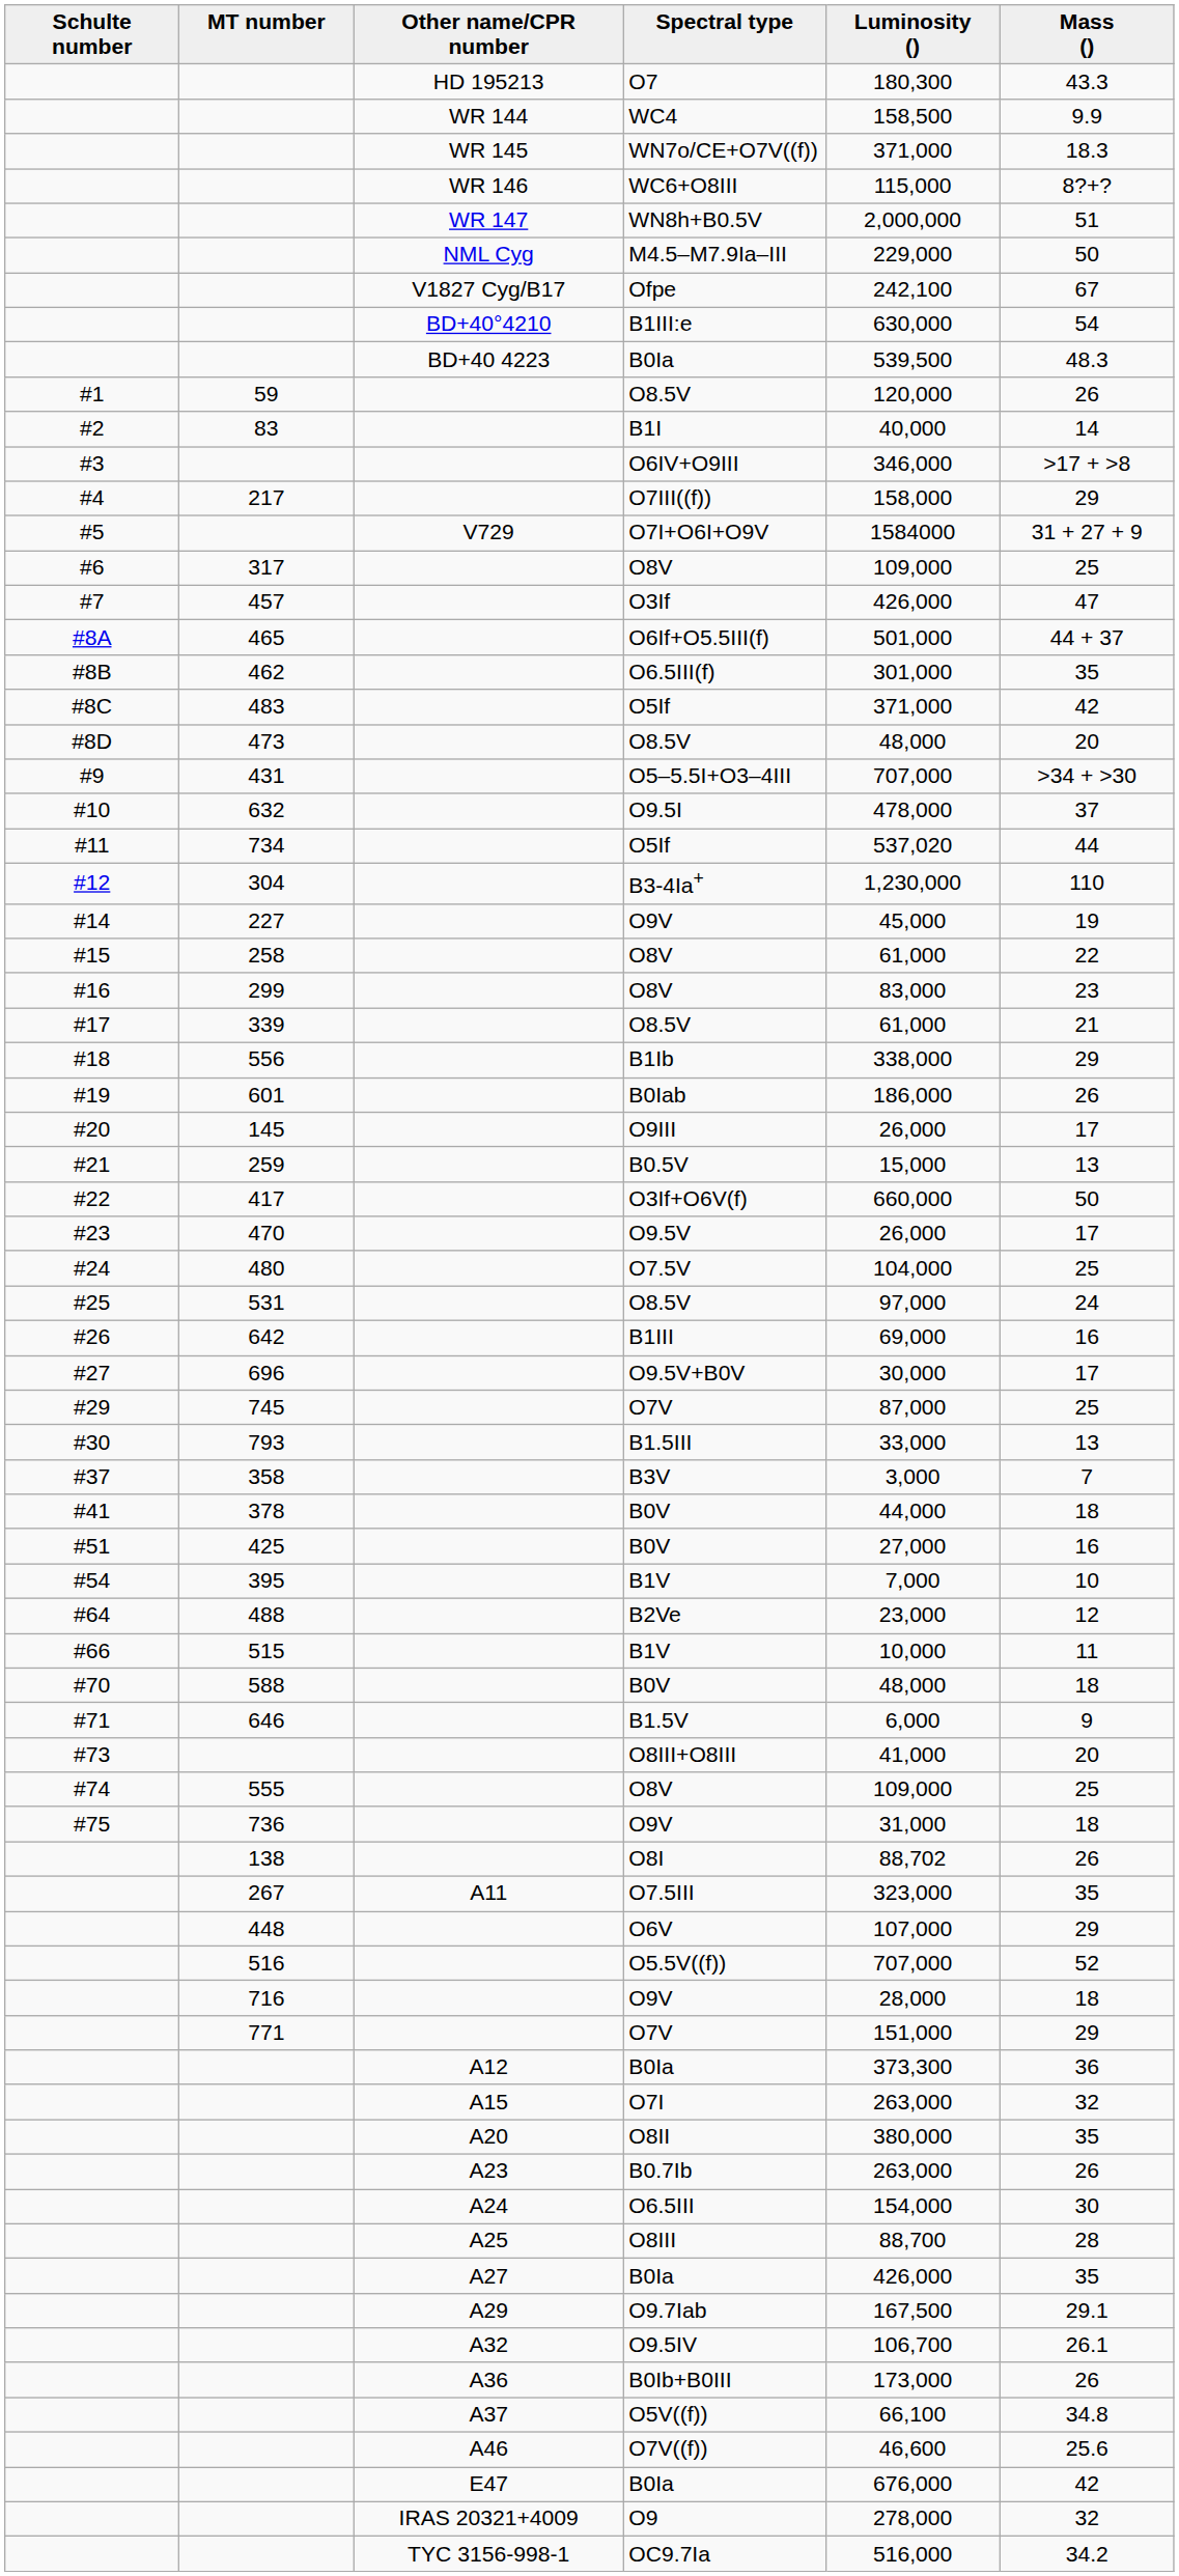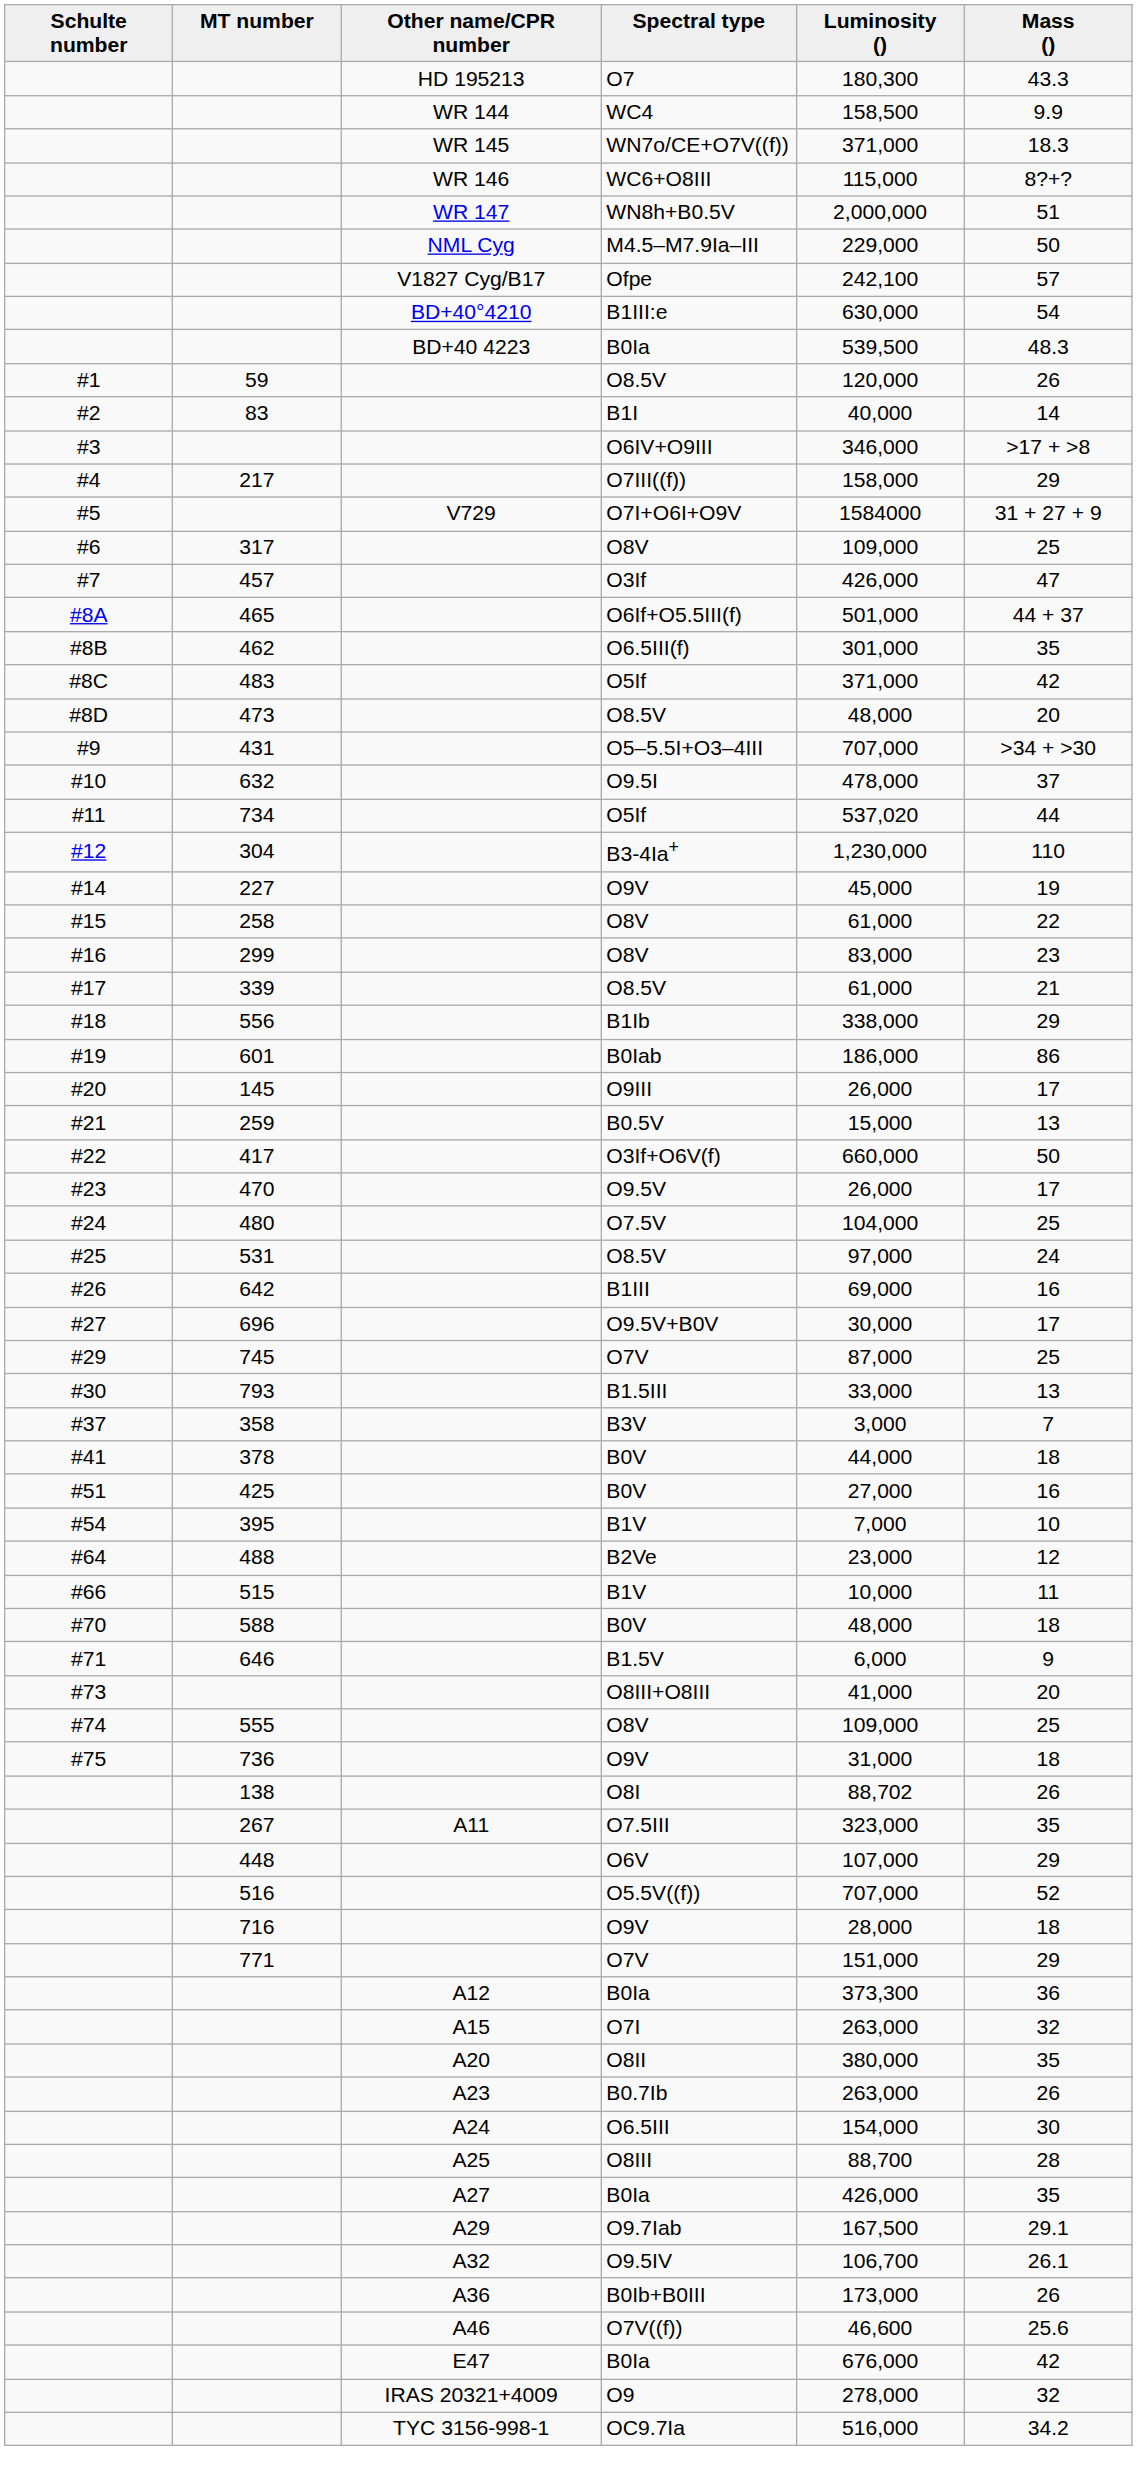Ofpe | Mass (): 67 -> 57
B0Iab | Mass (): 26 -> 86
- row: A37 | O5V((f)) | 66,100 | 34.8
